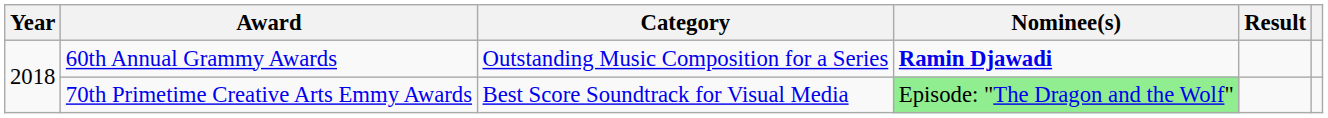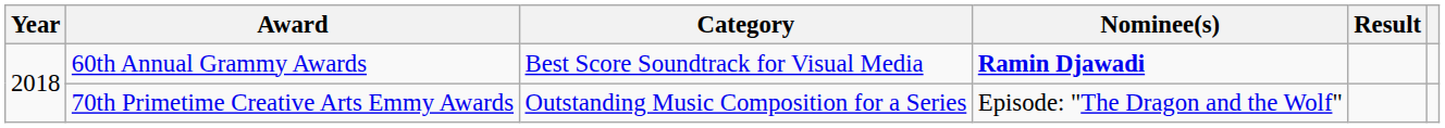60th Annual Grammy Awards | Category: Outstanding Music Composition for a Series -> Best Score Soundtrack for Visual Media
70th Primetime Creative Arts Emmy Awards | Category: Best Score Soundtrack for Visual Media -> Outstanding Music Composition for a Series
70th Primetime Creative Arts Emmy Awards | Nominee(s): lightgreen background -> no background
